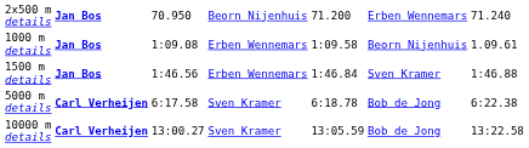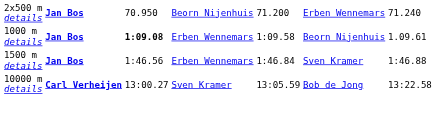1000 m details | column 3: normal -> bold
- row: 5000 m details | Carl Verheijen | 6:17.58 | Sven Kramer | 6:18.78 | Bob de Jong | 6:22.38
